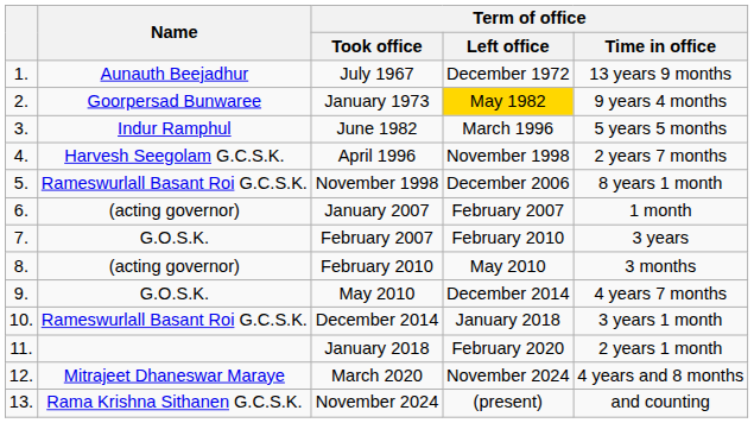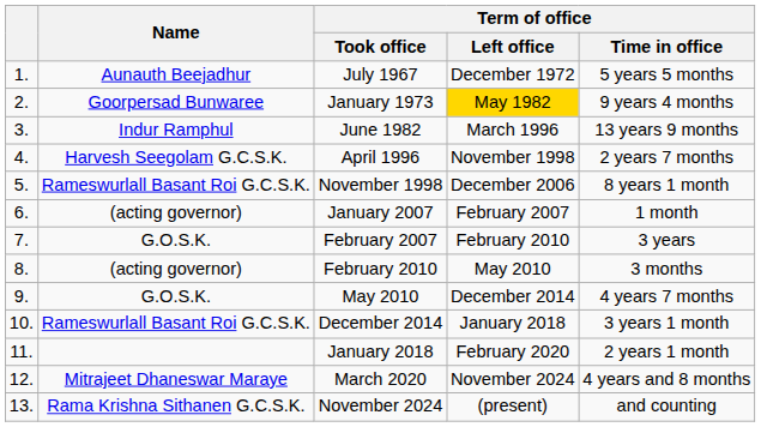July 1967 | Term of office / Time in office: 13 years 9 months -> 5 years 5 months
June 1982 | Term of office / Time in office: 5 years 5 months -> 13 years 9 months
